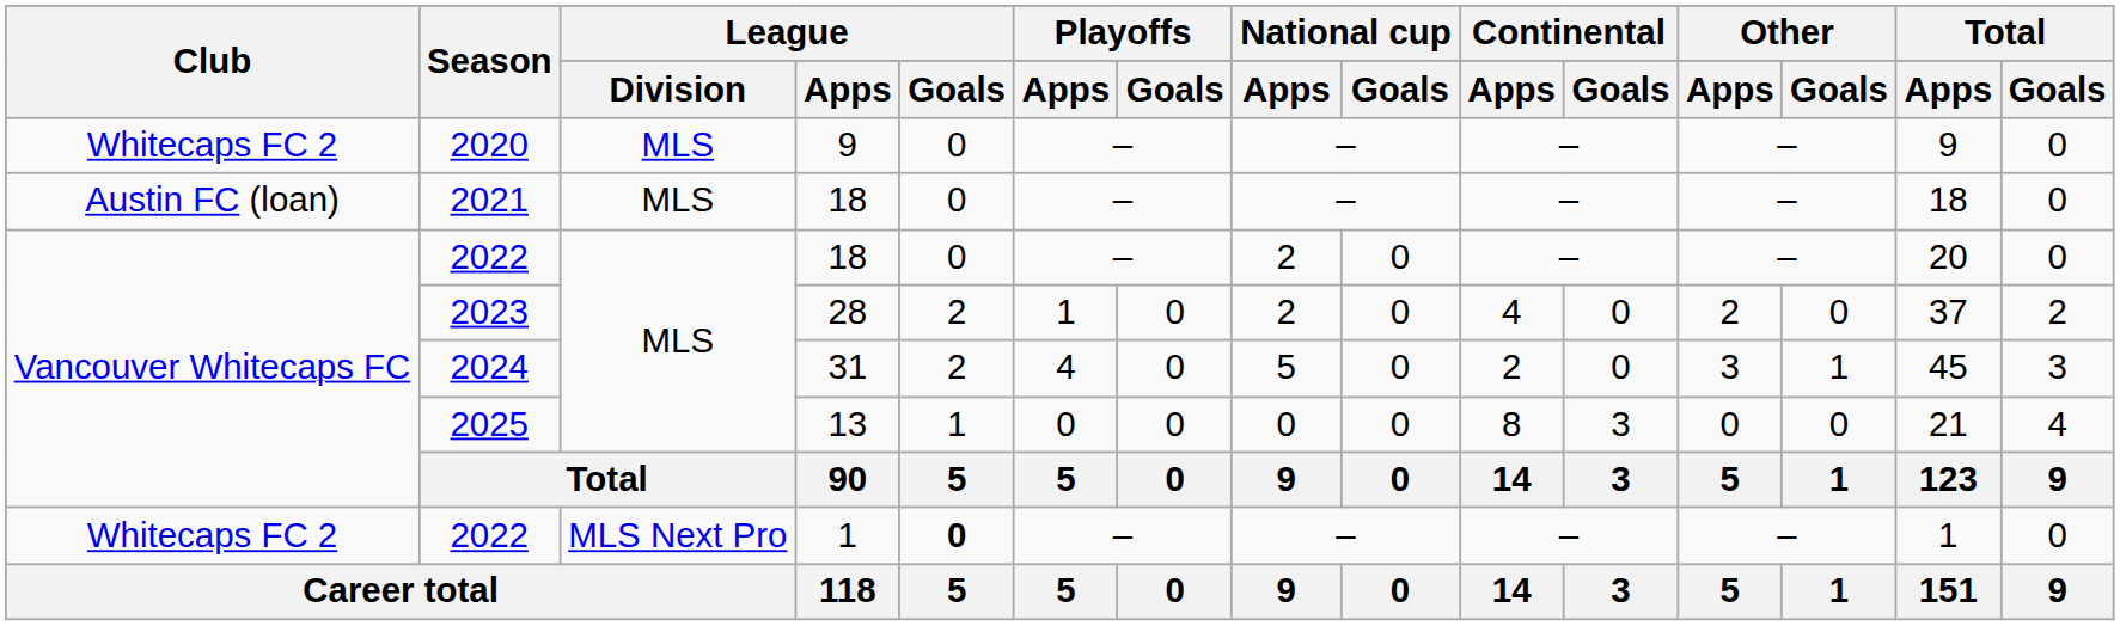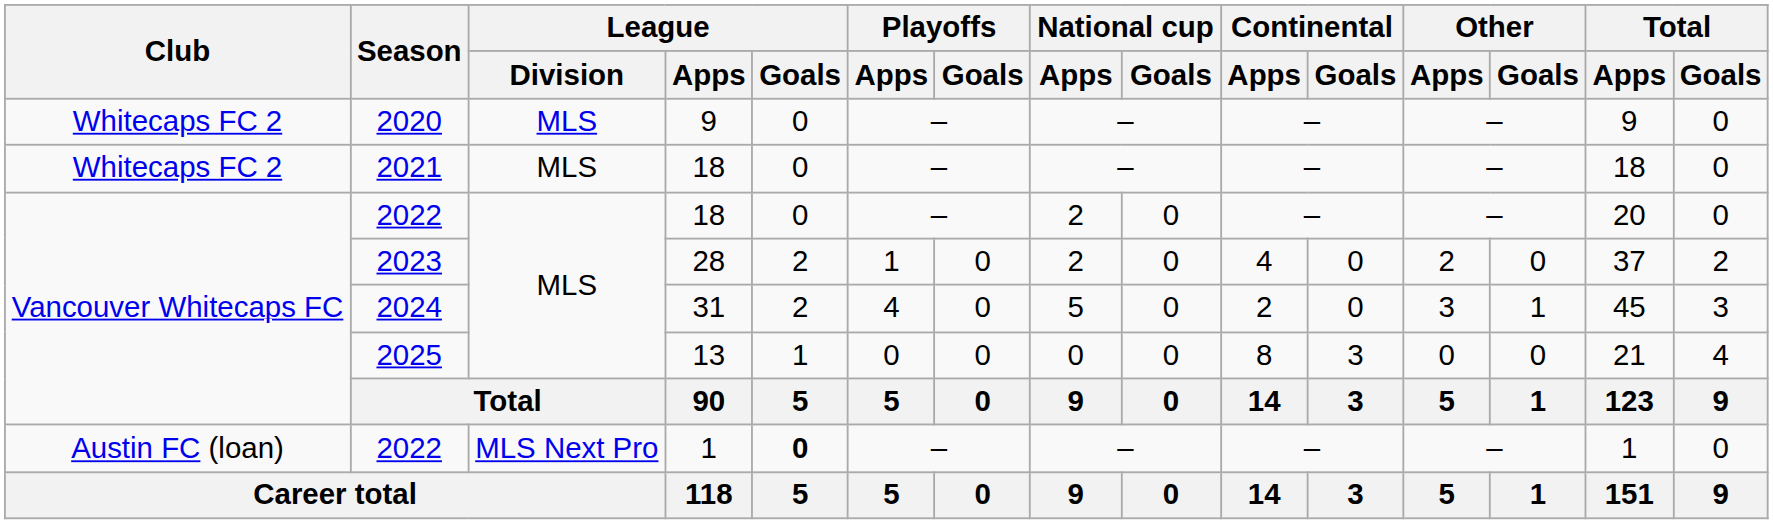2021 | Club: Austin FC (loan) -> Whitecaps FC 2
2022 / 1 | Club: Whitecaps FC 2 -> Austin FC (loan)
